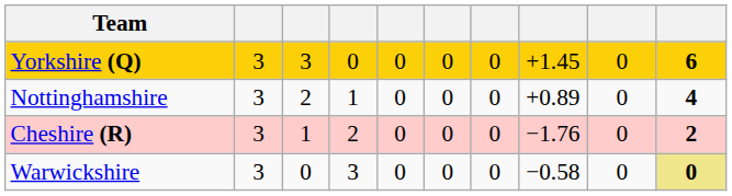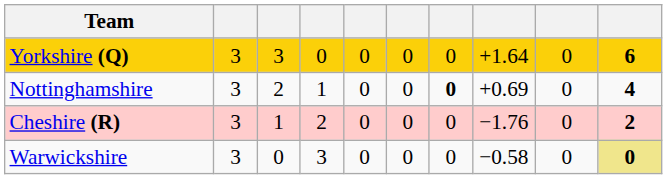Yorkshire (Q) | column 8: +1.45 -> +1.64
Nottinghamshire | column 7: normal -> bold
Nottinghamshire | column 8: +0.89 -> +0.69
